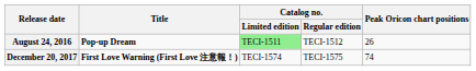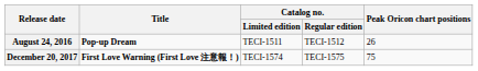August 24, 2016 | Catalog no. / Limited edition: lightgreen background -> no background
December 20, 2017 | Peak Oricon chart positions: 74 -> 75
